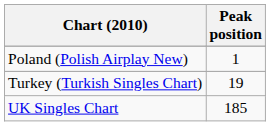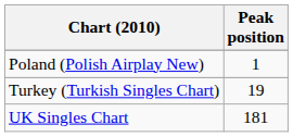UK Singles Chart | Peak position: 185 -> 181
